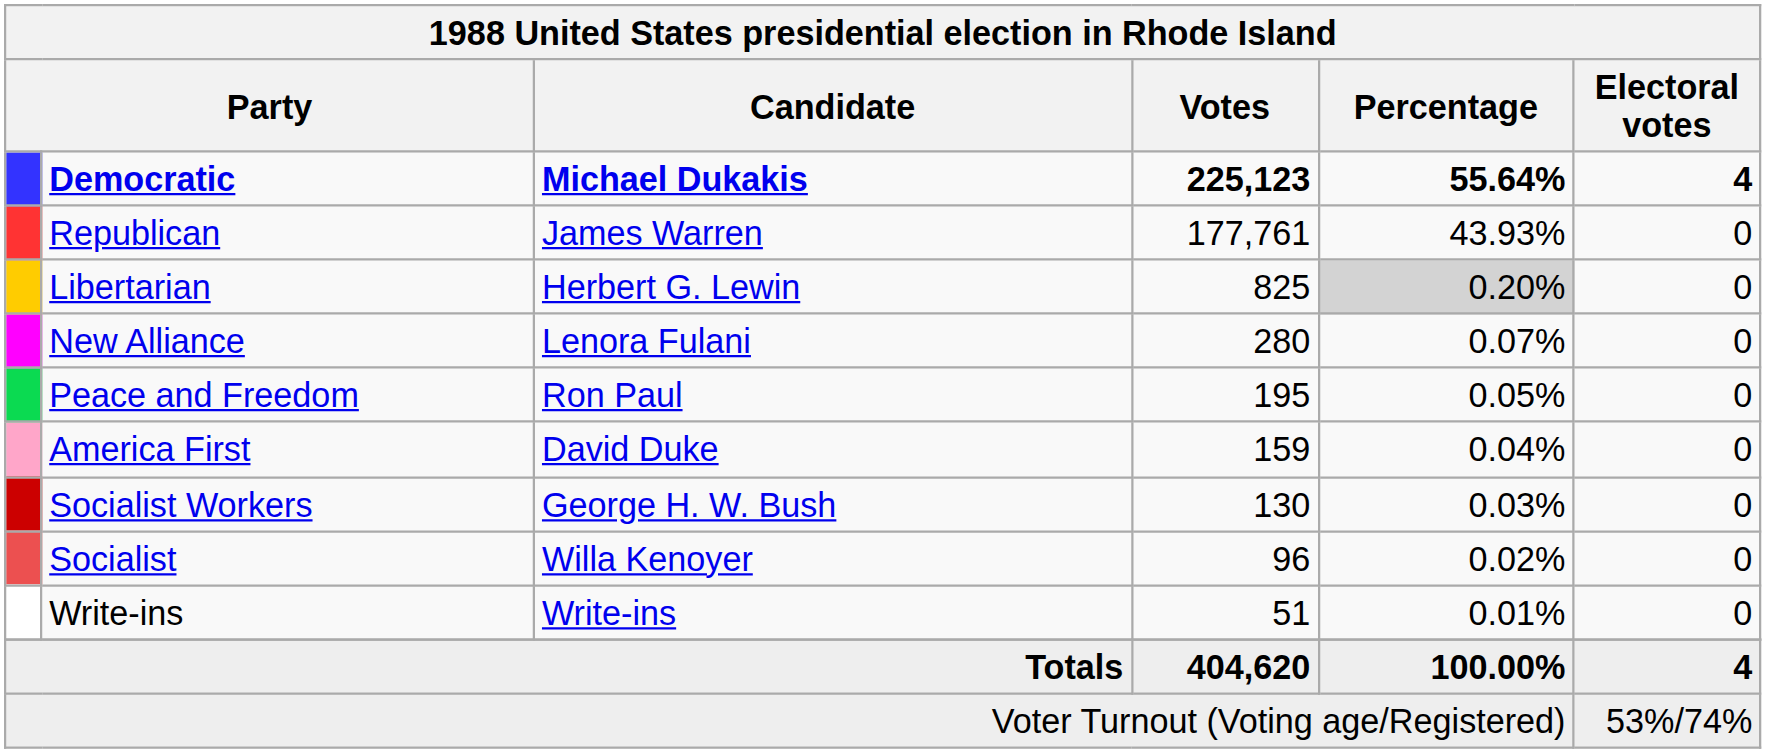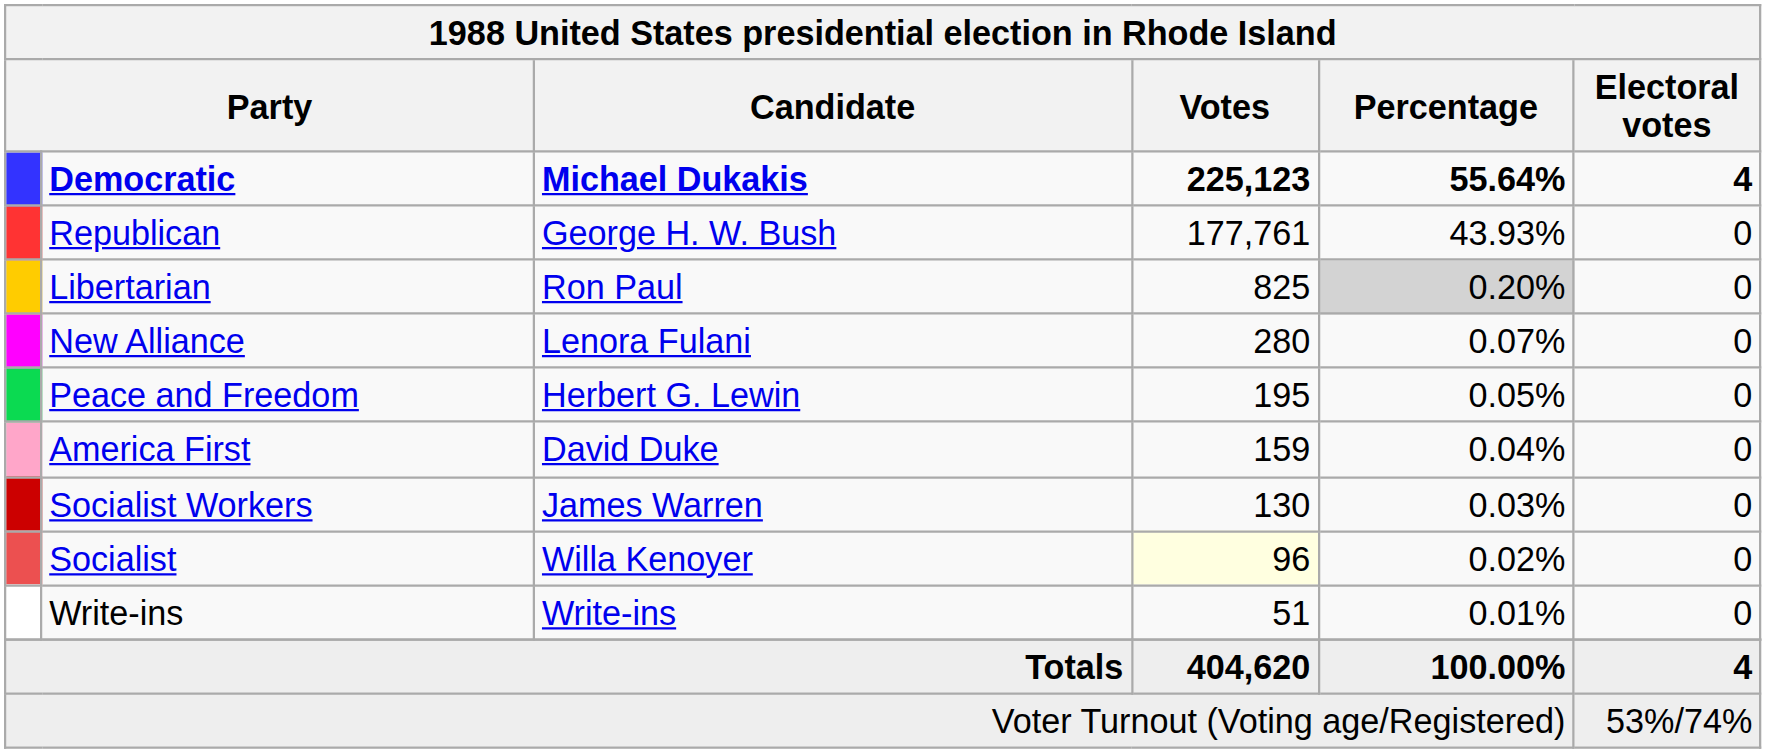Republican | Candidate: James Warren -> George H. W. Bush
Libertarian | Candidate: Herbert G. Lewin -> Ron Paul
Peace and Freedom | Candidate: Ron Paul -> Herbert G. Lewin
Socialist Workers | Candidate: George H. W. Bush -> James Warren
Socialist | Votes: no background -> lightyellow background
